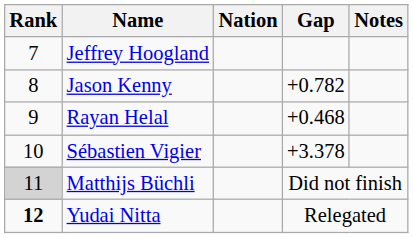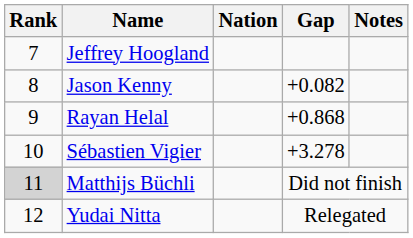Jason Kenny | Gap: +0.782 -> +0.082
Rayan Helal | Gap: +0.468 -> +0.868
Sébastien Vigier | Gap: +3.378 -> +3.278
Yudai Nitta | Rank: bold -> normal
